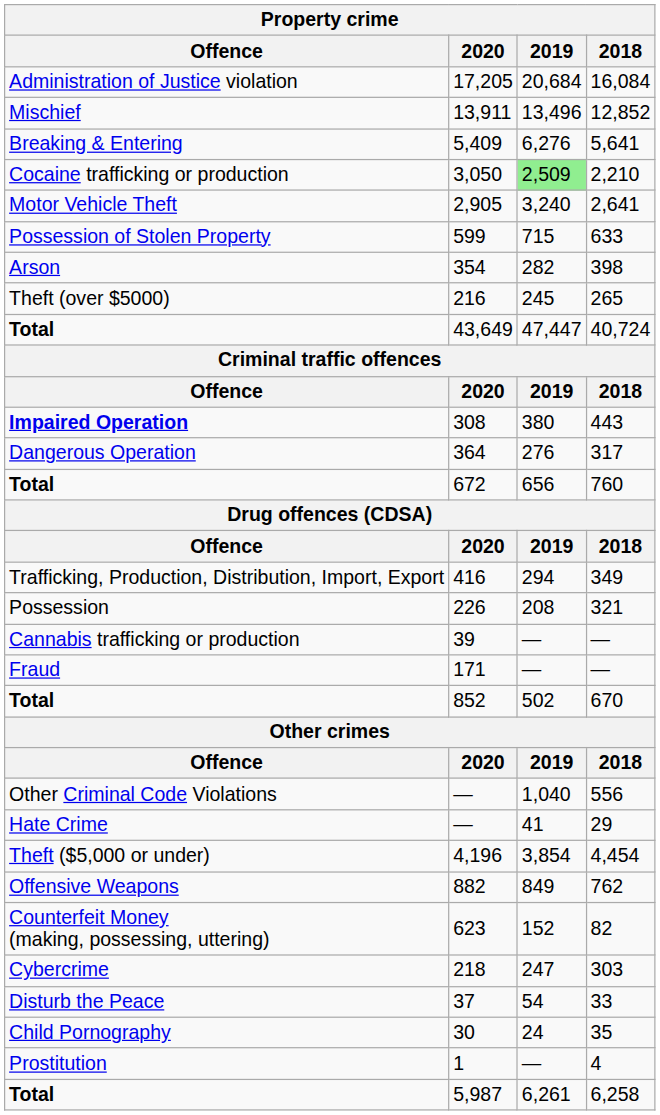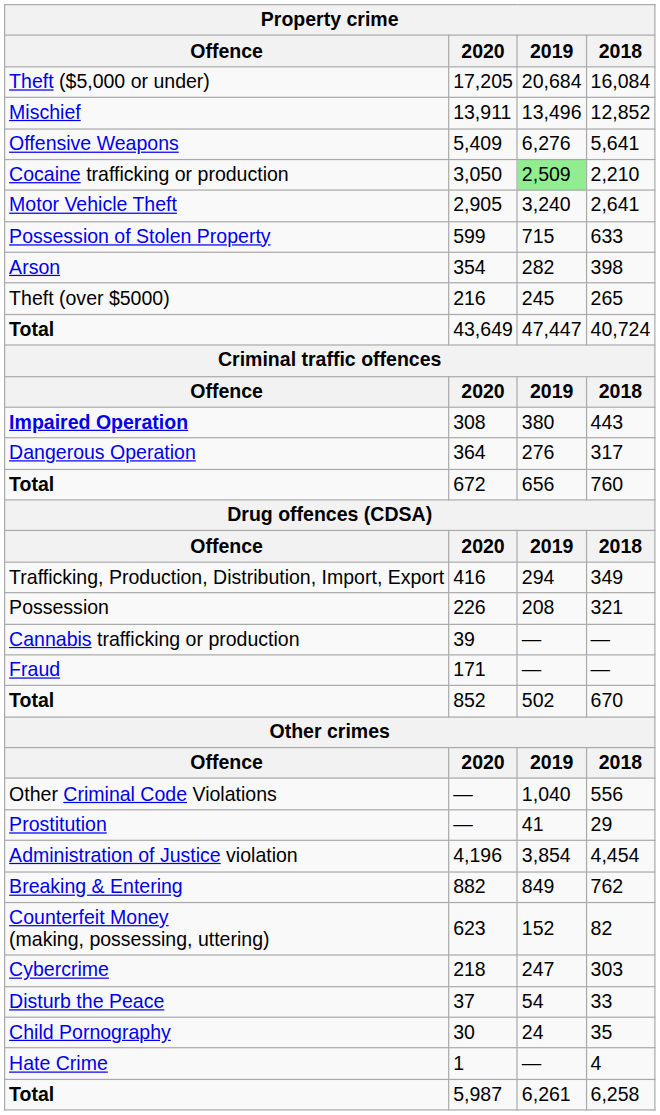17,205 | Offence: Administration of Justice violation -> Theft ($5,000 or under)
5,409 | Offence: Breaking & Entering -> Offensive Weapons
— / 29 | Offence: Hate Crime -> Prostitution
4,196 | Offence: Theft ($5,000 or under) -> Administration of Justice violation
882 | Offence: Offensive Weapons -> Breaking & Entering
1 | Offence: Prostitution -> Hate Crime
